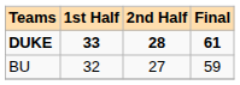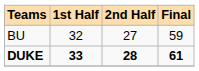rows swapped: BU <-> DUKE
